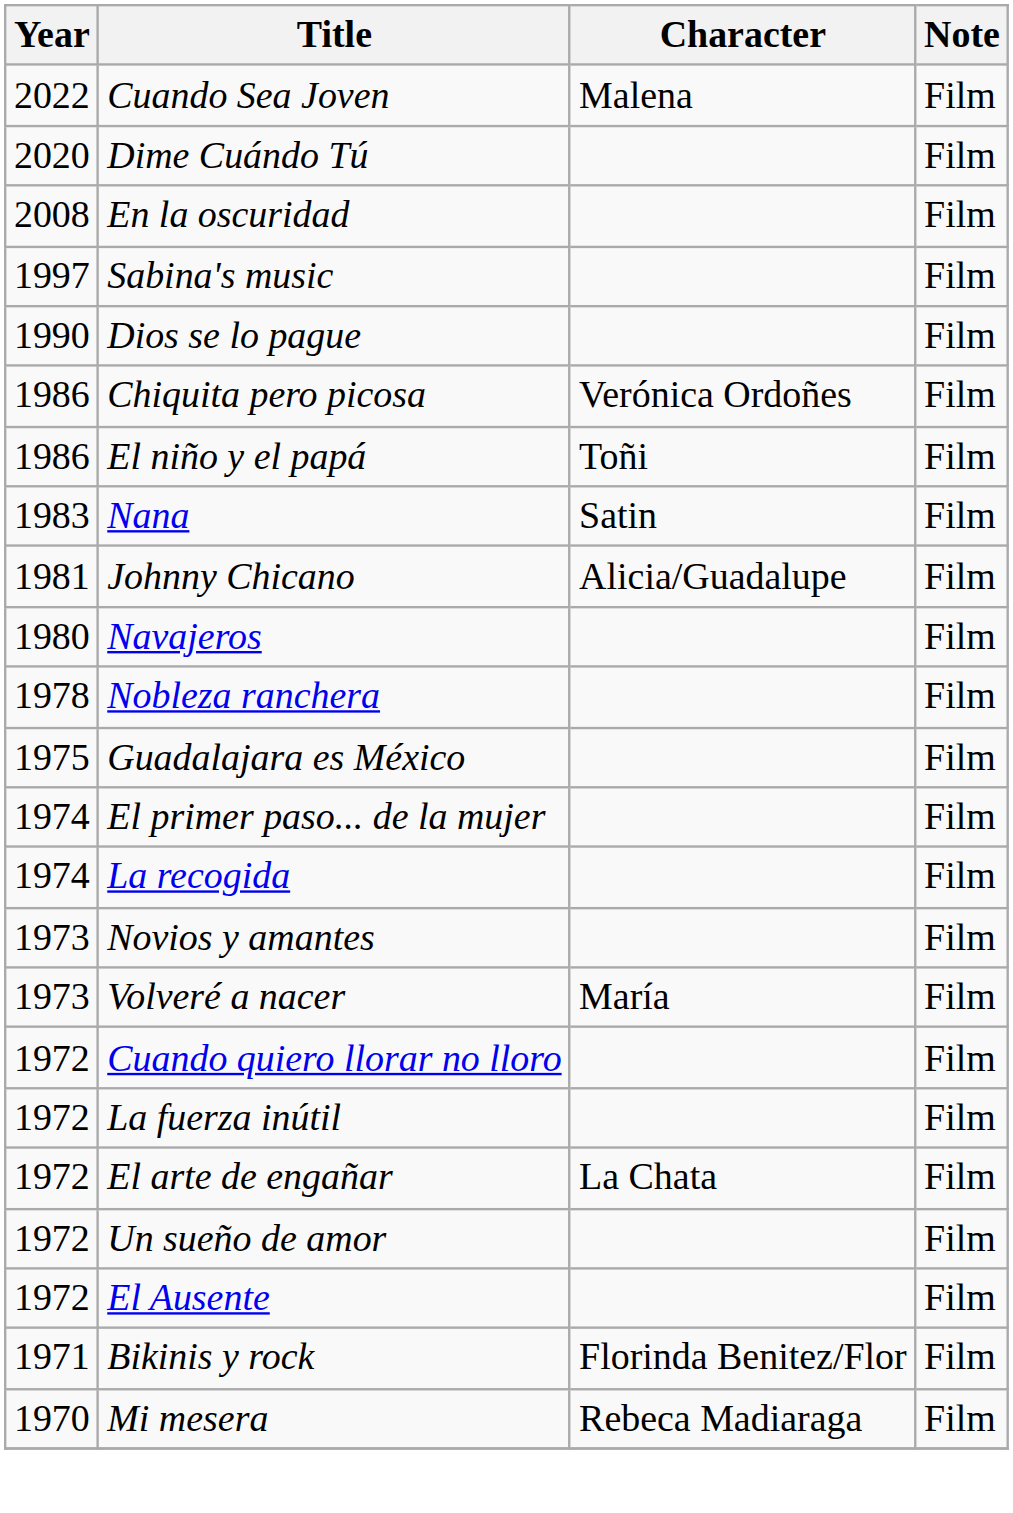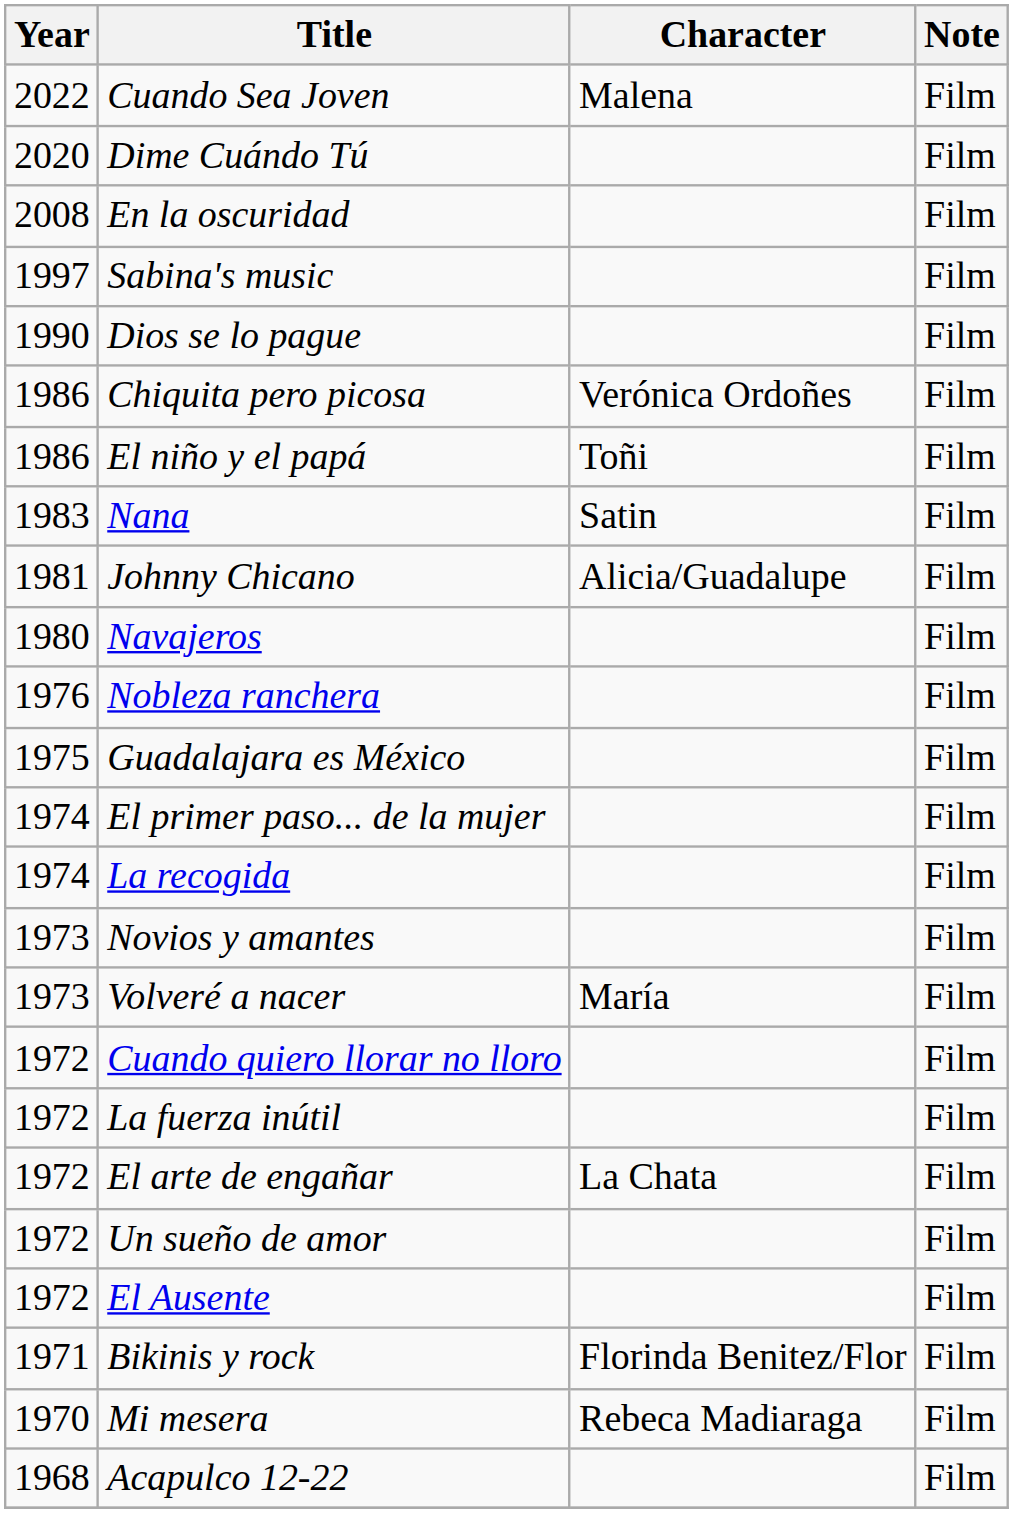Nobleza ranchera | Year: 1978 -> 1976
+ row: 1968 | Acapulco 12-22 | Film
